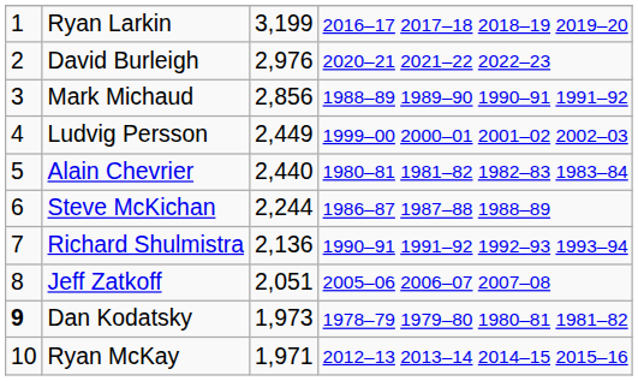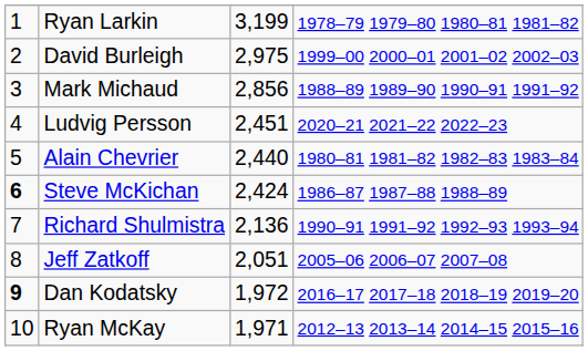Ryan Larkin | column 4: 2016–17 2017–18 2018–19 2019–20 -> 1978–79 1979–80 1980–81 1981–82
David Burleigh | column 3: 2,976 -> 2,975
David Burleigh | column 4: 2020–21 2021–22 2022–23 -> 1999–00 2000–01 2001–02 2002–03
Ludvig Persson | column 3: 2,449 -> 2,451
Ludvig Persson | column 4: 1999–00 2000–01 2001–02 2002–03 -> 2020–21 2021–22 2022–23
Steve McKichan | column 1: normal -> bold
Steve McKichan | column 3: 2,244 -> 2,424
Dan Kodatsky | column 3: 1,973 -> 1,972
Dan Kodatsky | column 4: 1978–79 1979–80 1980–81 1981–82 -> 2016–17 2017–18 2018–19 2019–20
